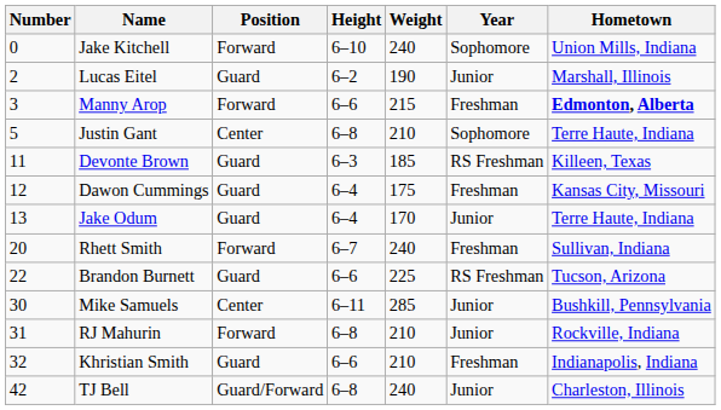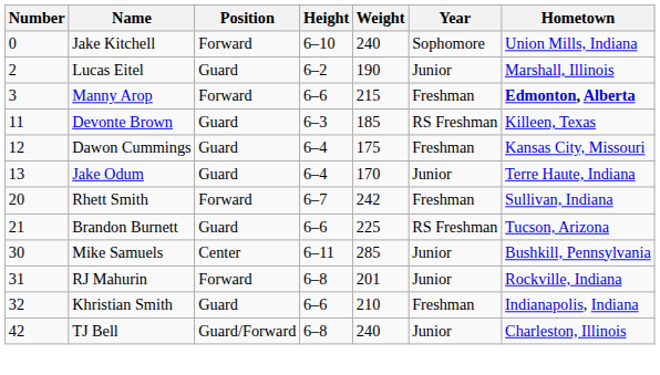- row: 5 | Justin Gant | Center | 6–8 | 210 | Sophomore | Terre Haute, Indiana
Rhett Smith | Weight: 240 -> 242
Brandon Burnett | Number: 22 -> 21
RJ Mahurin | Weight: 210 -> 201
